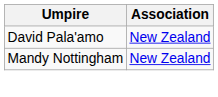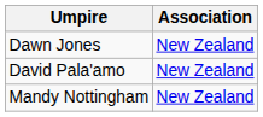+ row: Dawn Jones | New Zealand
